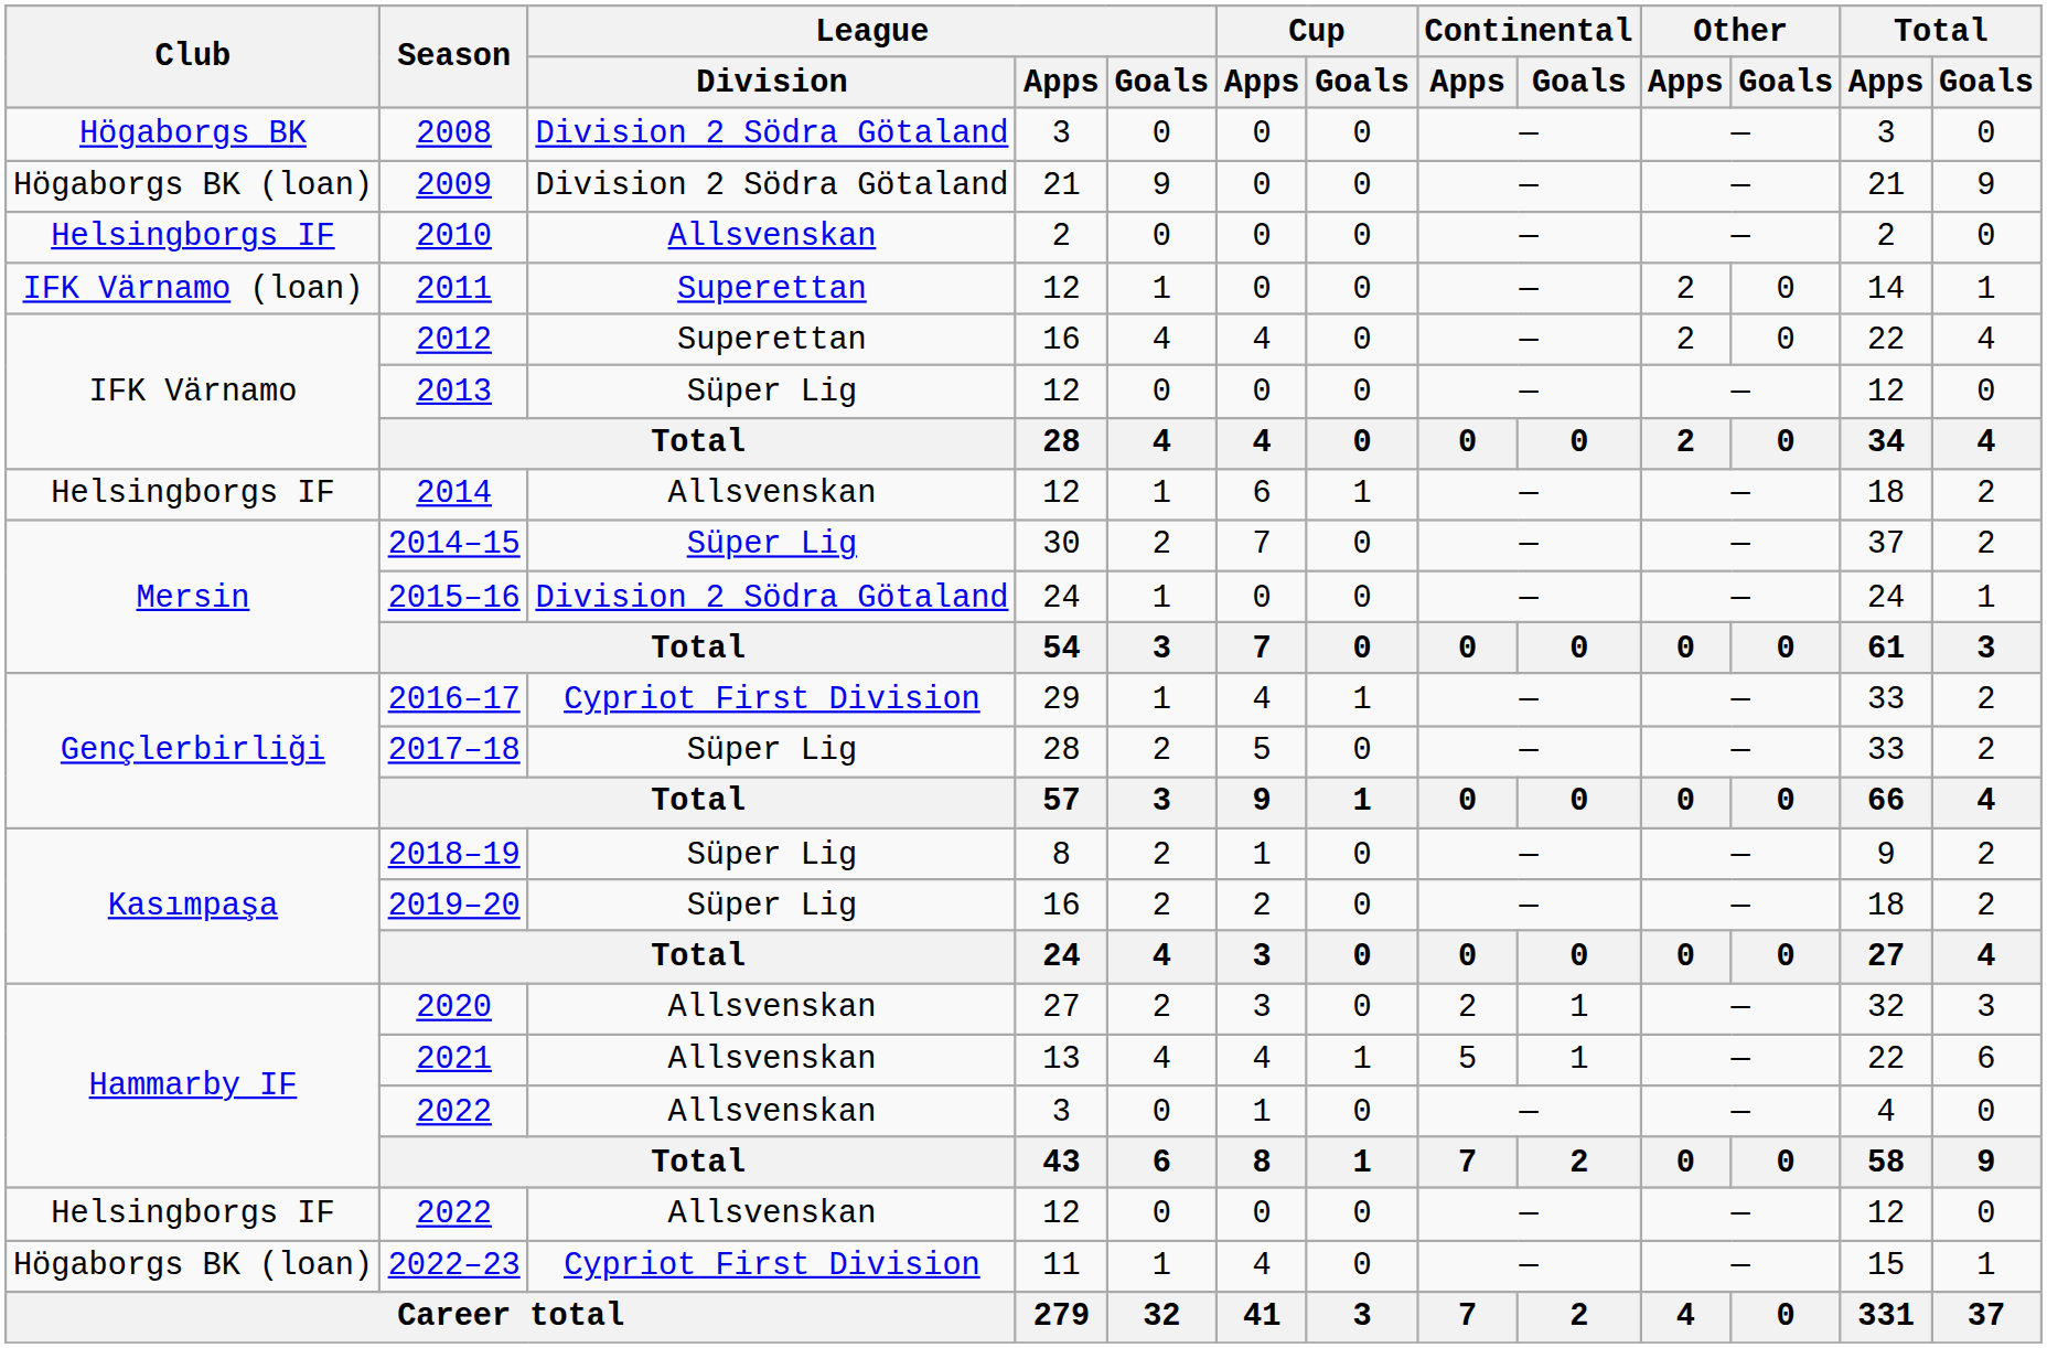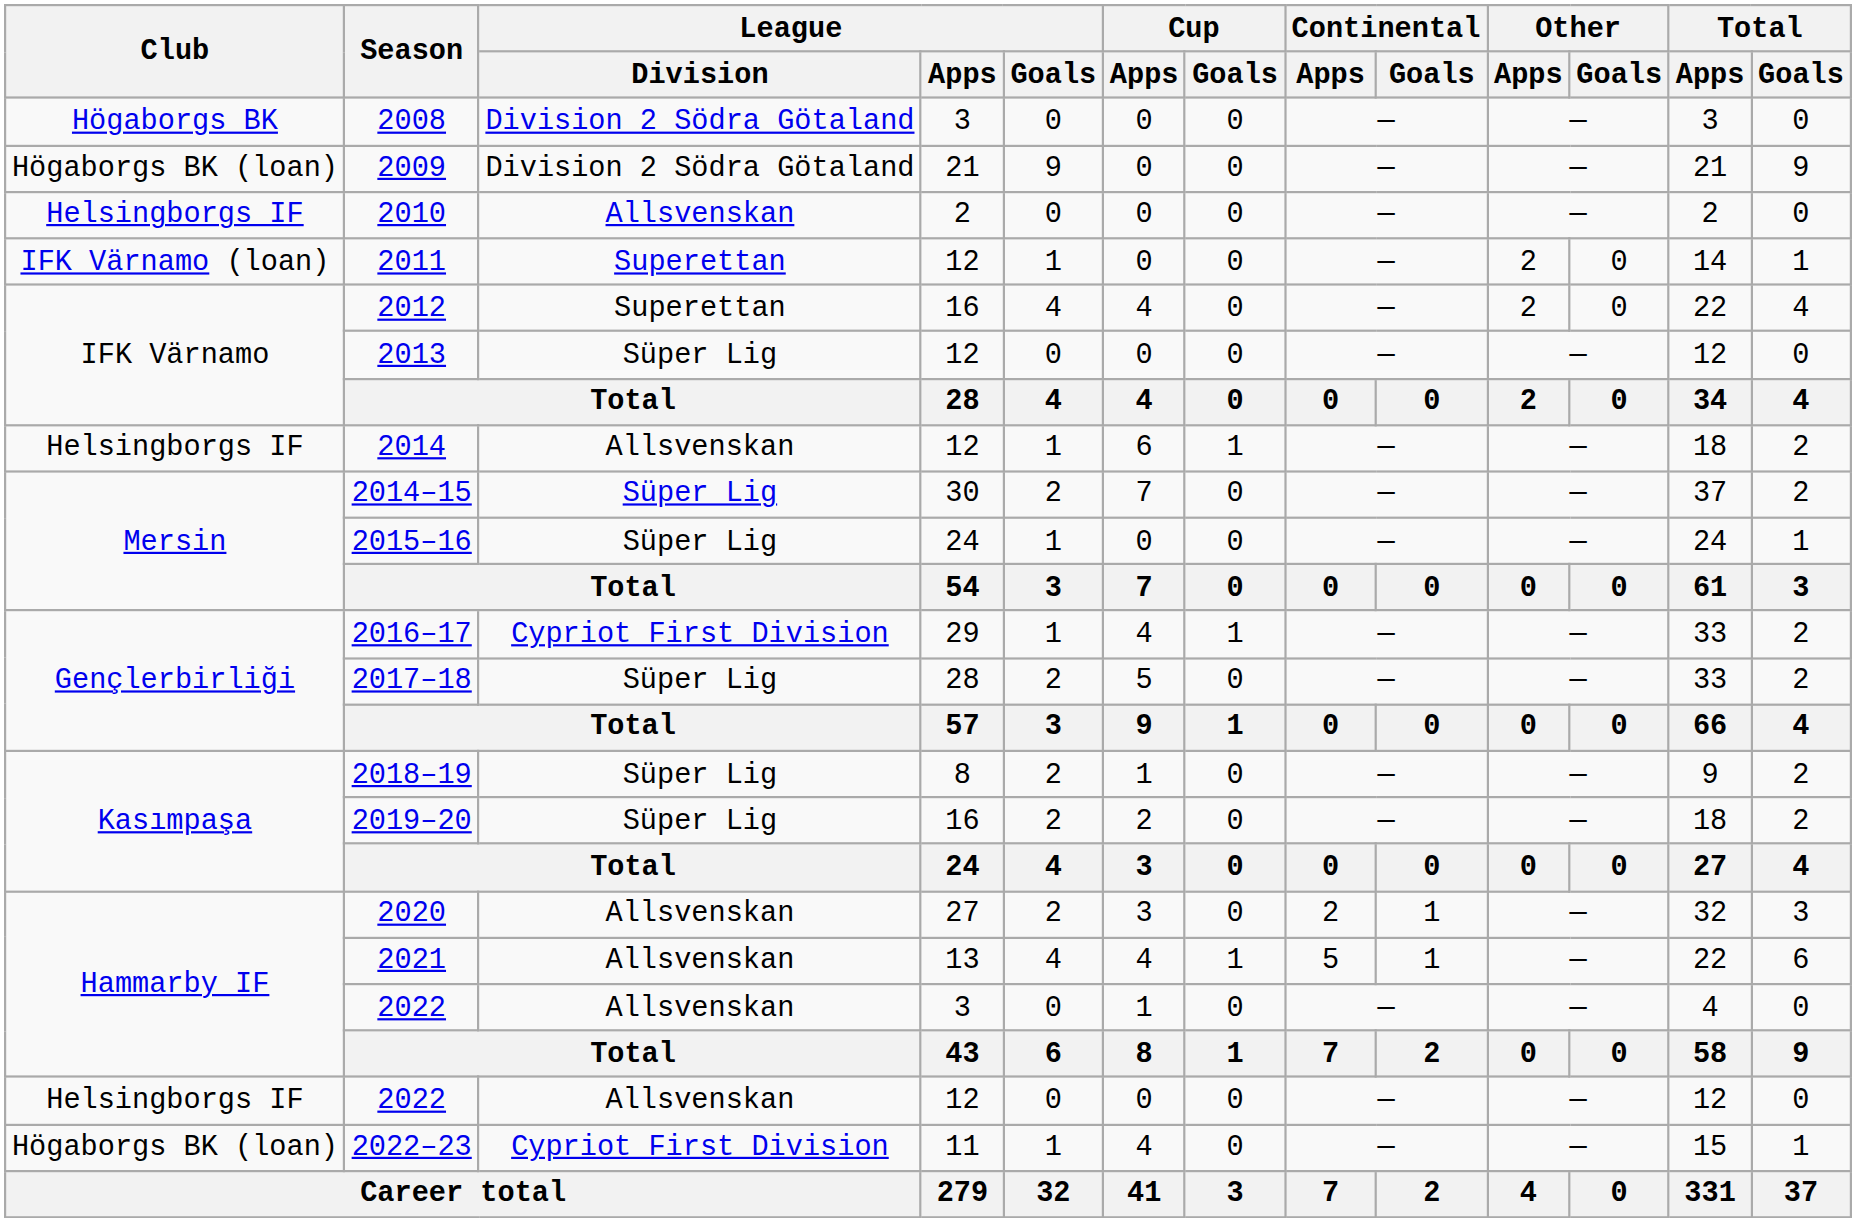2015–16 | League / Division: Division 2 Södra Götaland -> Süper Lig
